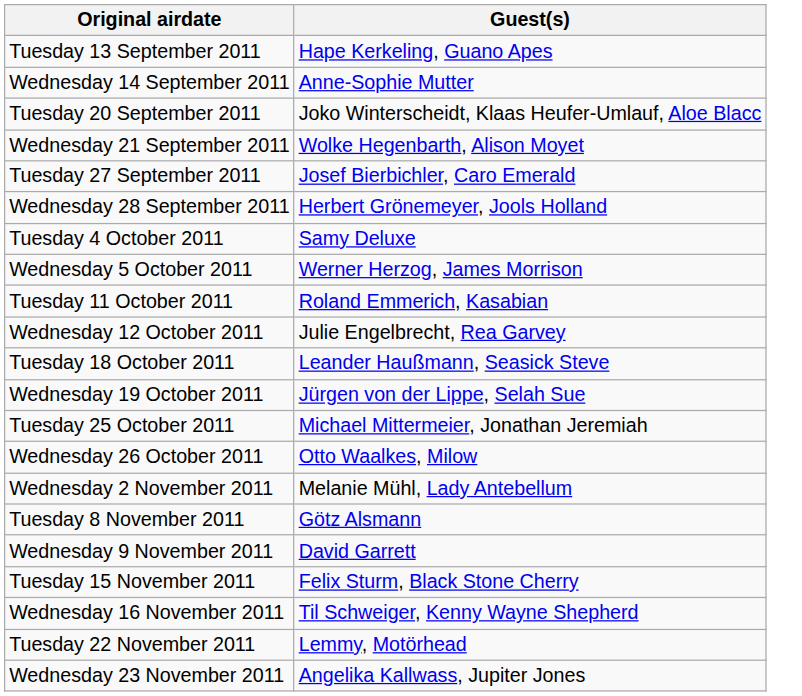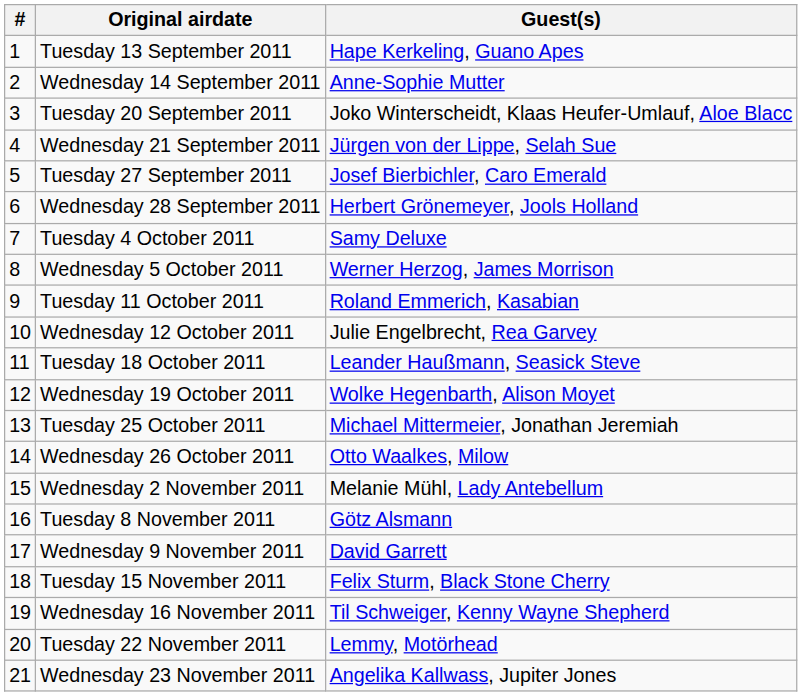+ column: # | 1 | 2 | 3 | 4 | 5 | 6 | 7 | 8 | 9 | 10 | 11 | 12 | 13 | 14 | 15 | 16 | 17 | 18 | 19 | 20 | 21
Wednesday 21 September 2011 | Guest(s): Wolke Hegenbarth, Alison Moyet -> Jürgen von der Lippe, Selah Sue
Wednesday 19 October 2011 | Guest(s): Jürgen von der Lippe, Selah Sue -> Wolke Hegenbarth, Alison Moyet
